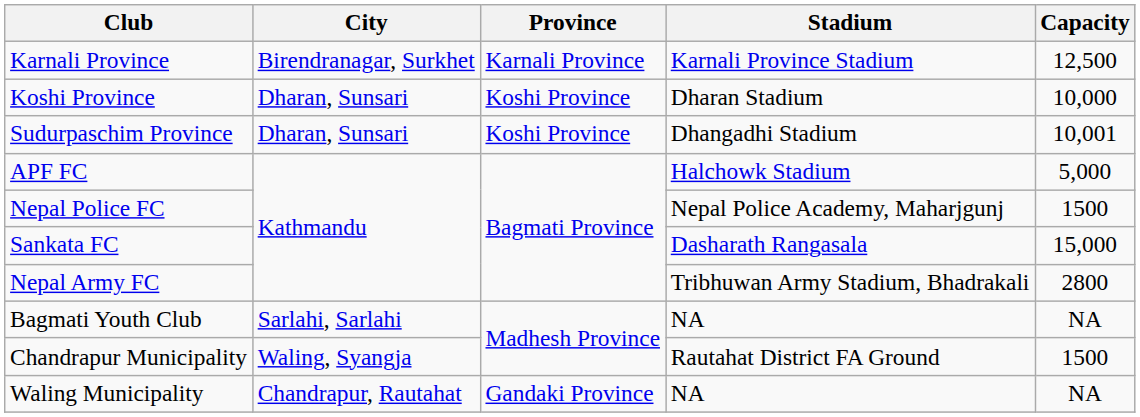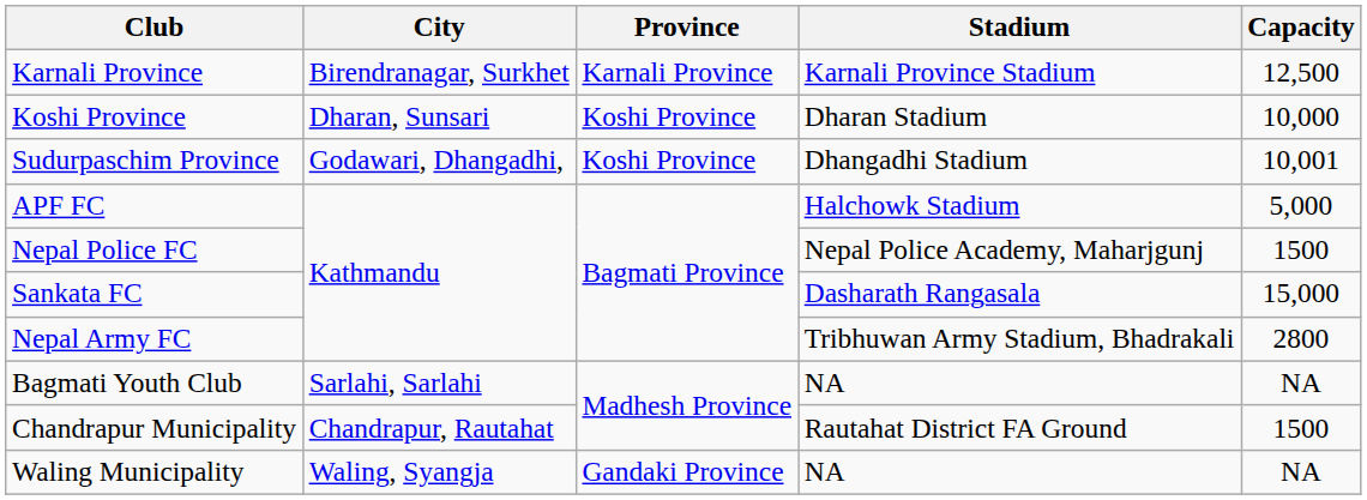Sudurpaschim Province | City: Dharan, Sunsari -> Godawari, Dhangadhi,
Chandrapur Municipality | City: Waling, Syangja -> Chandrapur, Rautahat
Waling Municipality | City: Chandrapur, Rautahat -> Waling, Syangja
